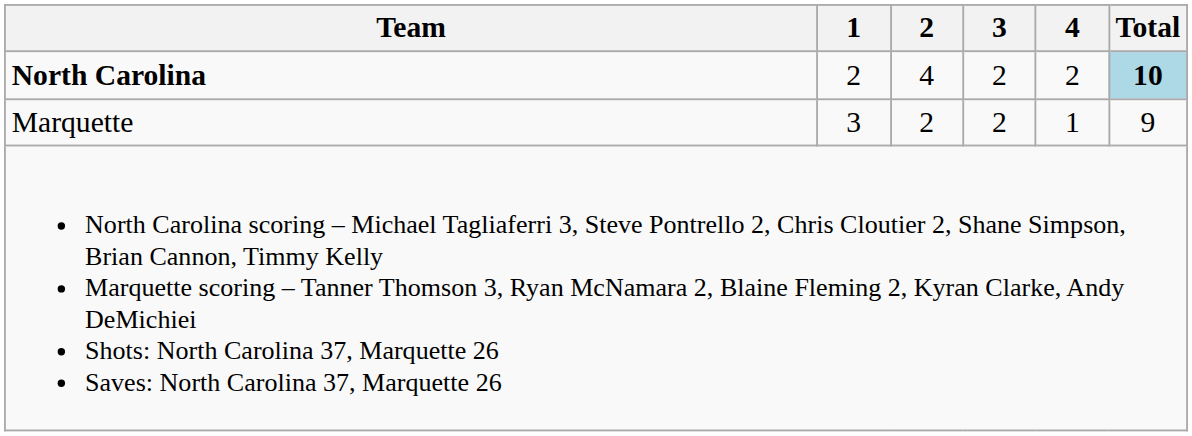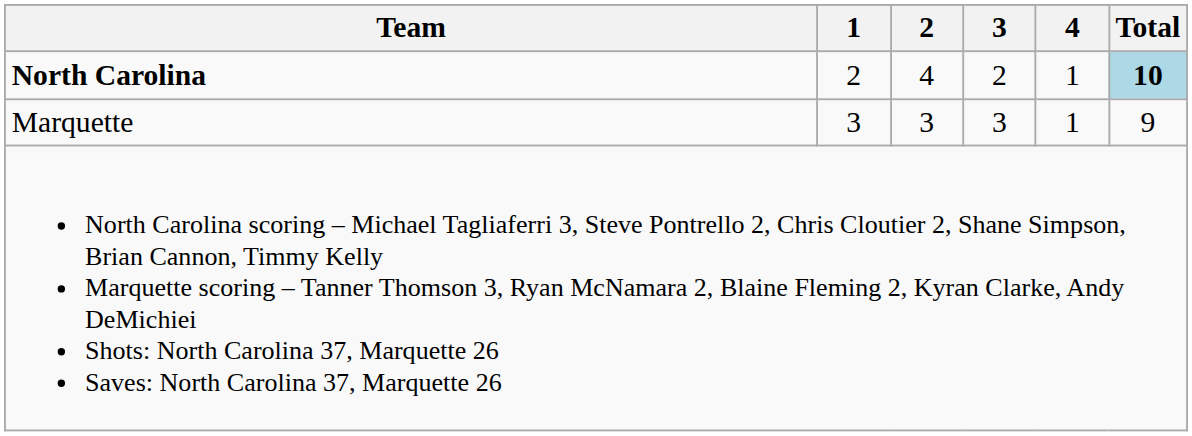North Carolina | 4: 2 -> 1
Marquette | 2: 2 -> 3
Marquette | 3: 2 -> 3
